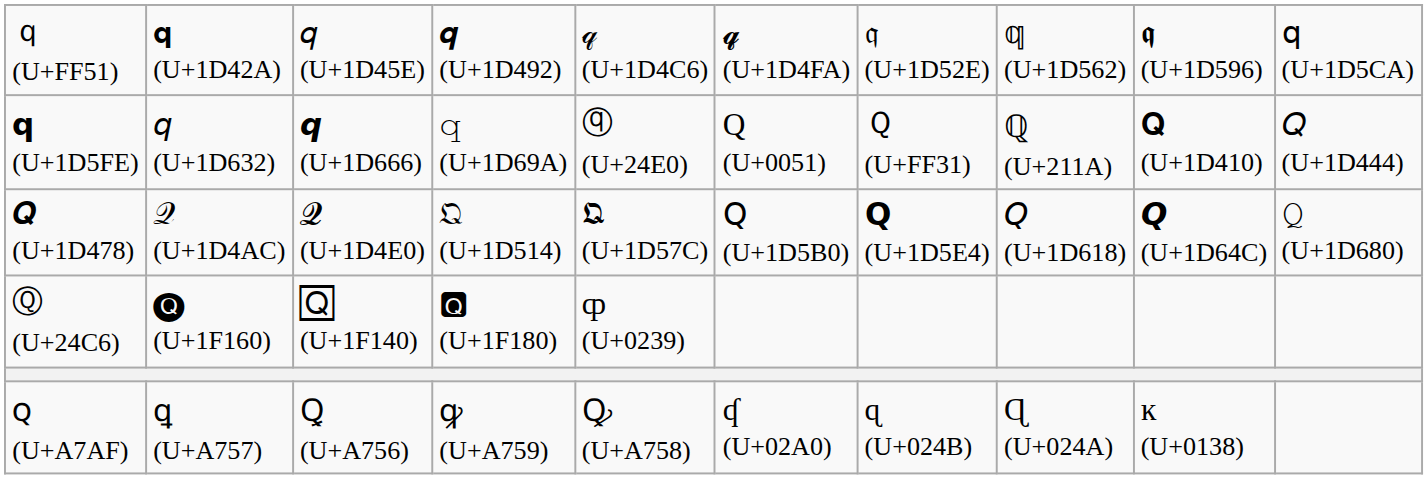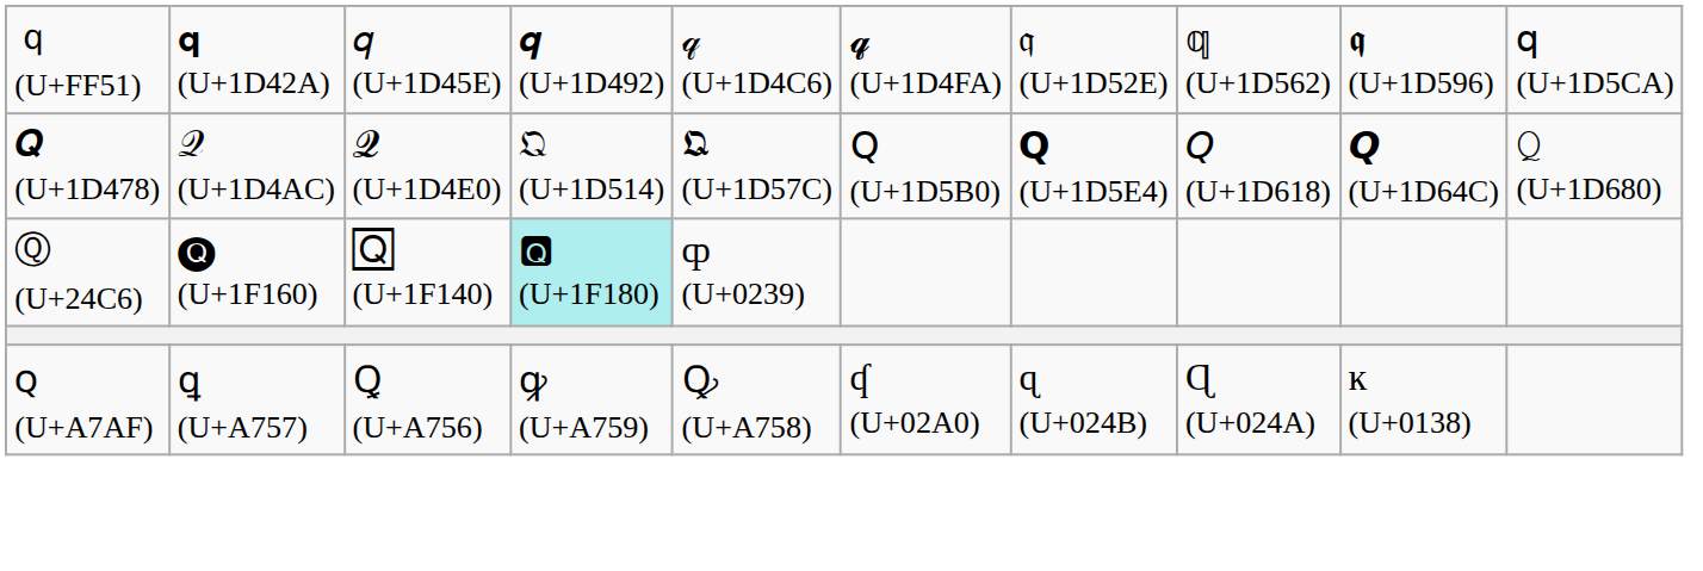- row: 𝗾 (U+1D5FE) | 𝘲 (U+1D632) | 𝙦 (U+1D666) | 𝚚 (U+1D69A) | ⓠ (U+24E0) | Q (U+0051) | Ｑ (U+FF31) | ℚ (U+211A) | 𝐐 (U+1D410) | 𝑄 (U+1D444)
Ⓠ (U+24C6) | column 4: no background -> paleturquoise background
